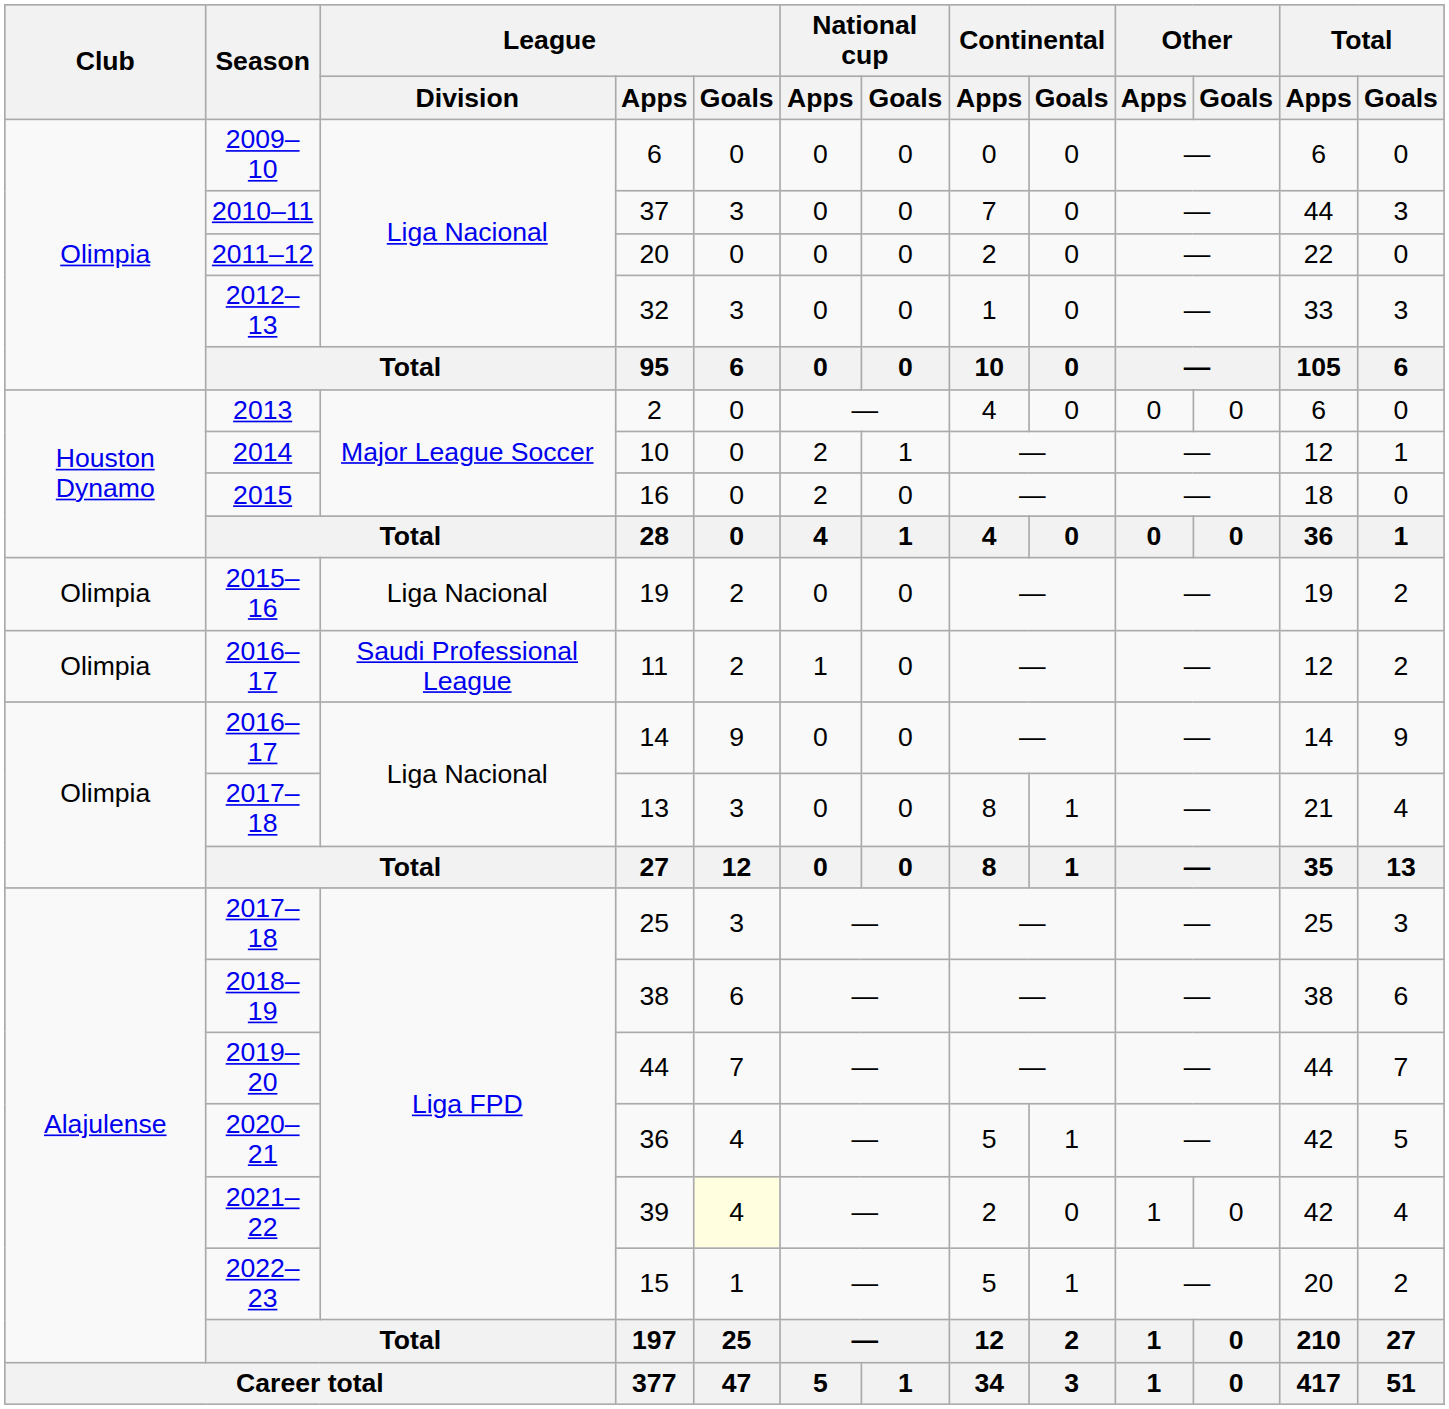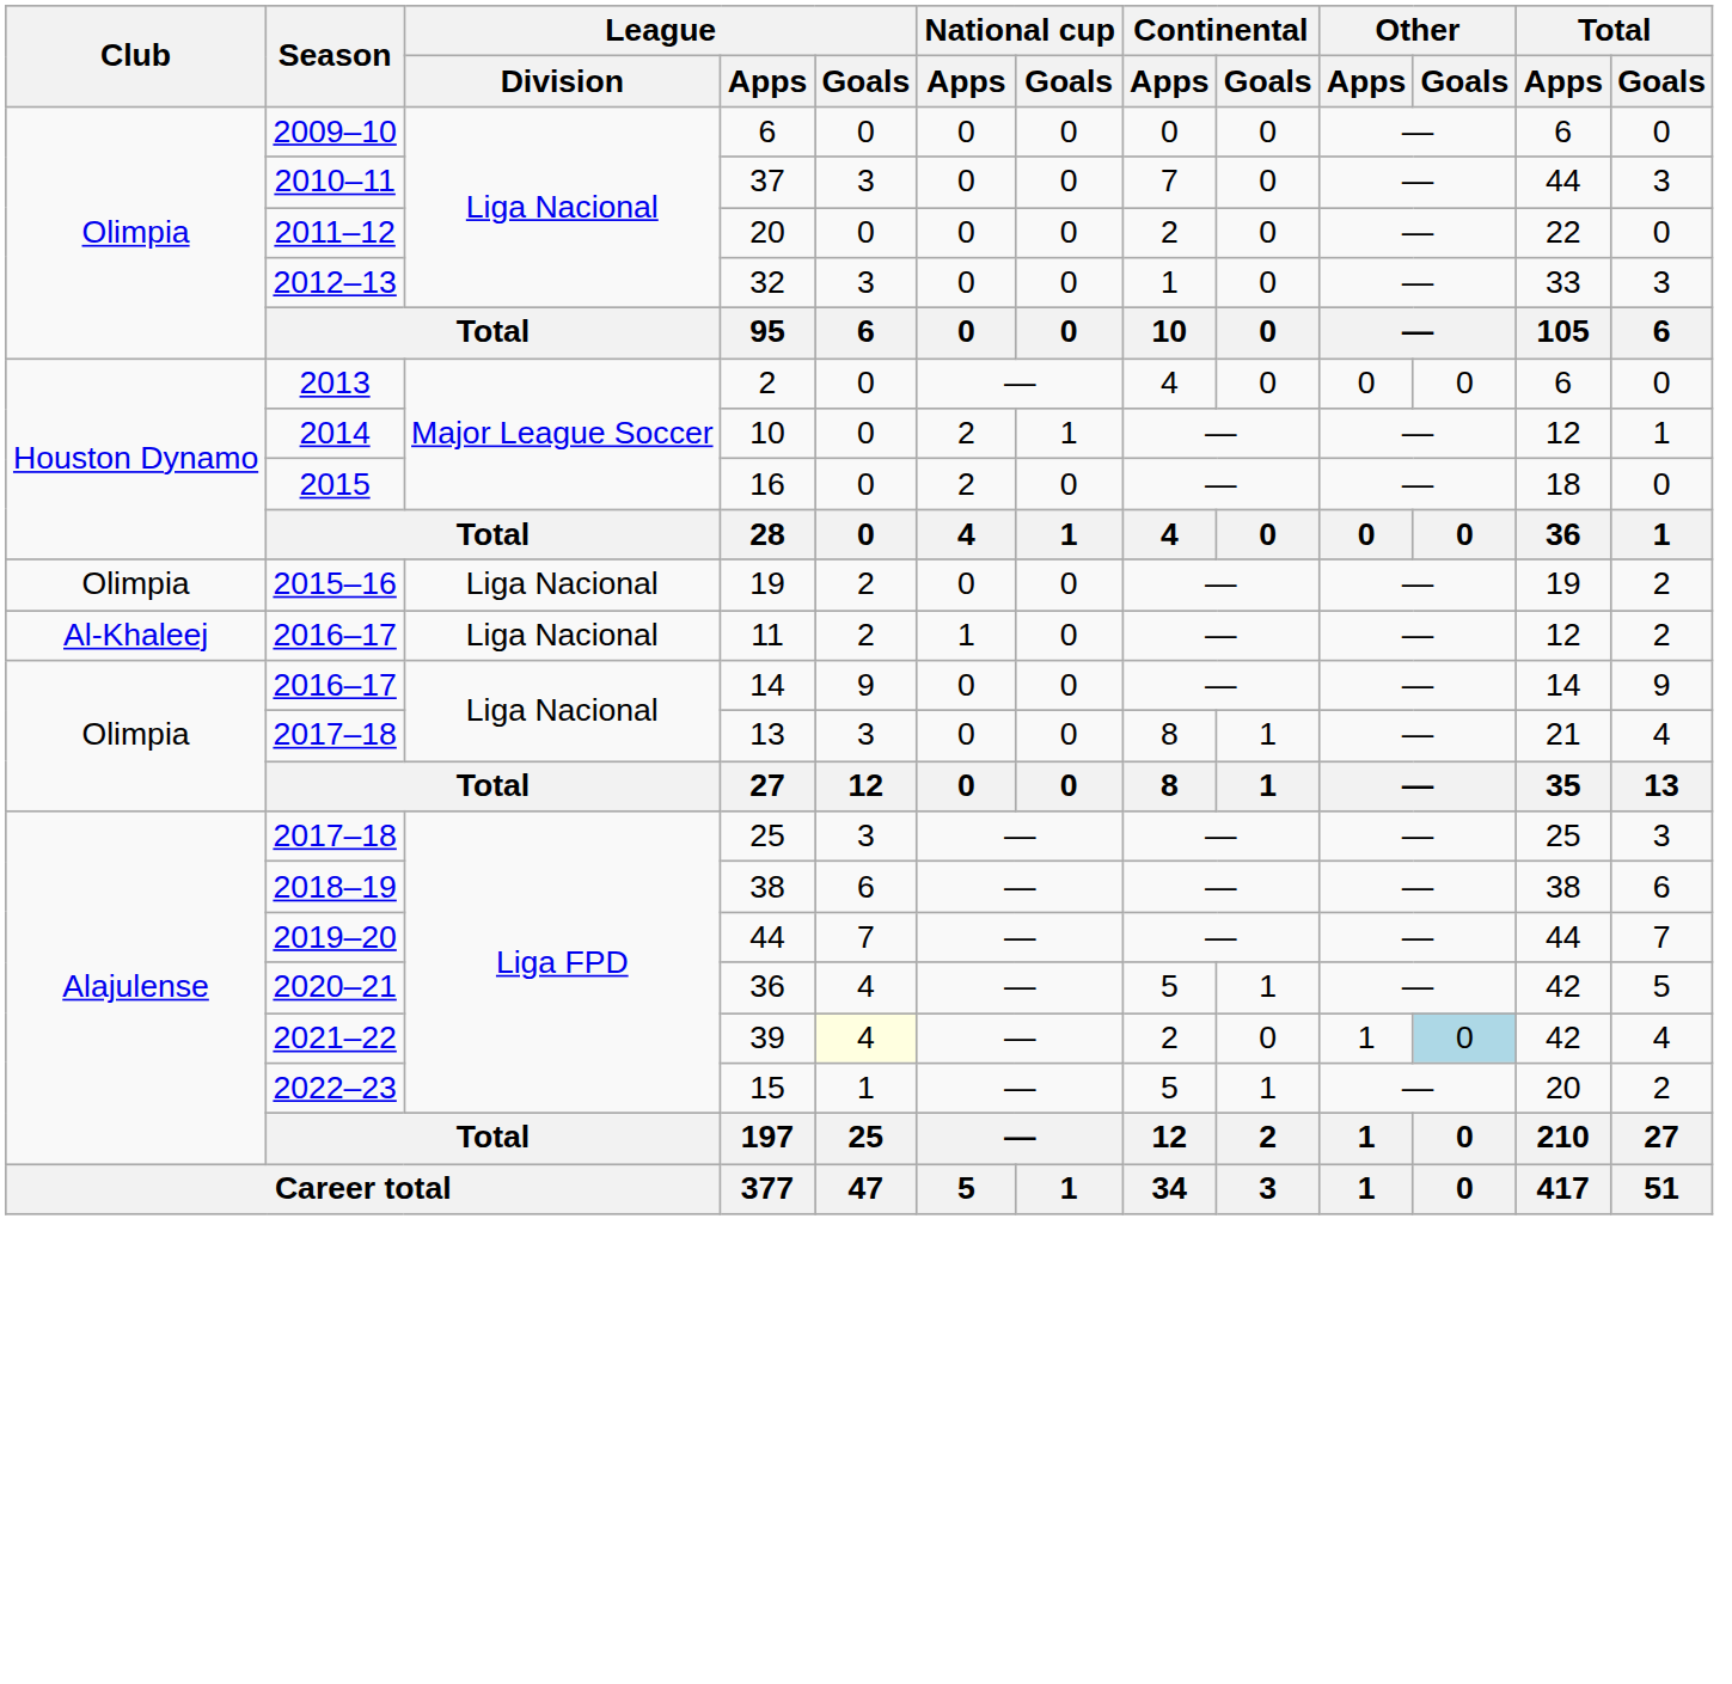11 | Club: Olimpia -> Al-Khaleej
11 | League / Division: Saudi Professional League -> Liga Nacional
39 | Other / Goals: no background -> lightblue background
